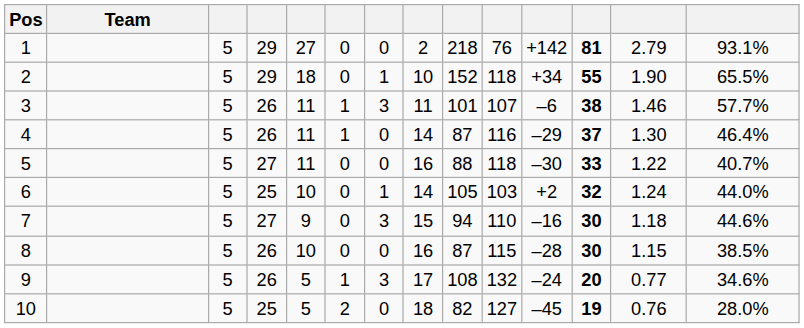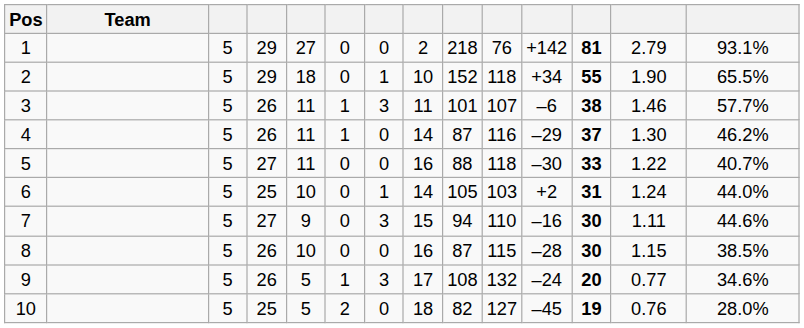4 | column 14: 46.4% -> 46.2%
6 | column 12: 32 -> 31
7 | column 13: 1.18 -> 1.11
